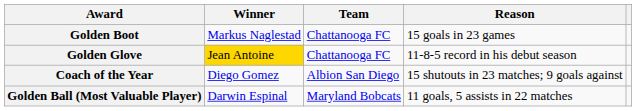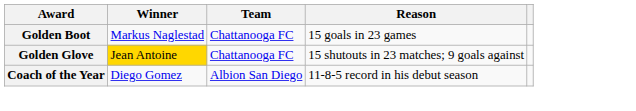Golden Glove | Reason: 11-8-5 record in his debut season -> 15 shutouts in 23 matches; 9 goals against
Coach of the Year | Reason: 15 shutouts in 23 matches; 9 goals against -> 11-8-5 record in his debut season
- row: Golden Ball (Most Valuable Player) | Darwin Espinal | Maryland Bobcats | 11 goals, 5 assists in 22 matches
